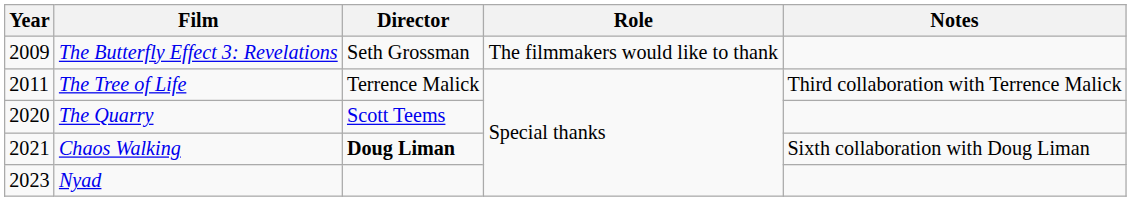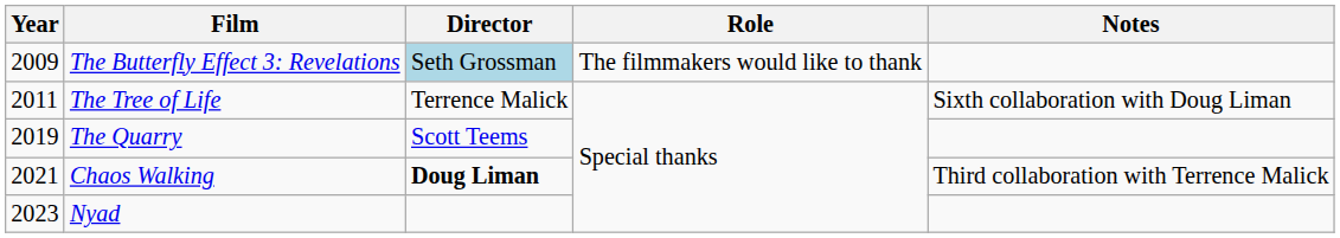The Butterfly Effect 3: Revelations | Director: no background -> lightblue background
The Tree of Life | Notes: Third collaboration with Terrence Malick -> Sixth collaboration with Doug Liman
The Quarry | Year: 2020 -> 2019
Chaos Walking | Notes: Sixth collaboration with Doug Liman -> Third collaboration with Terrence Malick
